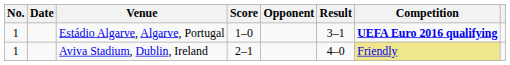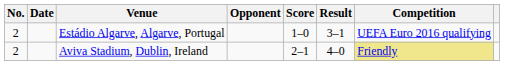columns swapped: Opponent <-> Score
Estádio Algarve, Algarve, Portugal | No.: 1 -> 2
Estádio Algarve, Algarve, Portugal | Competition: bold -> normal
Aviva Stadium, Dublin, Ireland | No.: 1 -> 2
